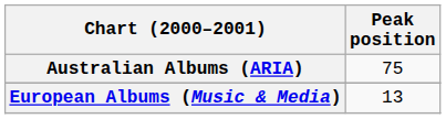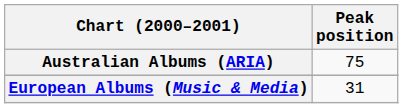European Albums (Music & Media) | Peak position: 13 -> 31
